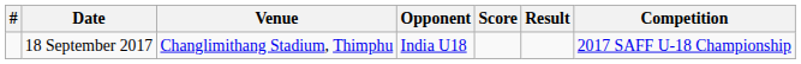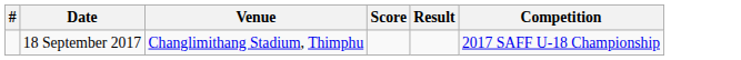- column: Opponent | India U18
